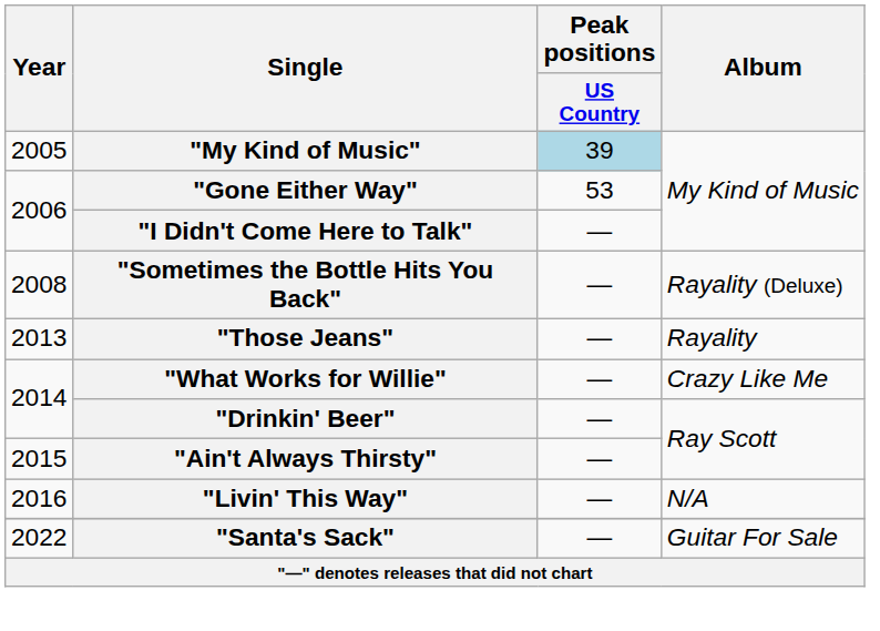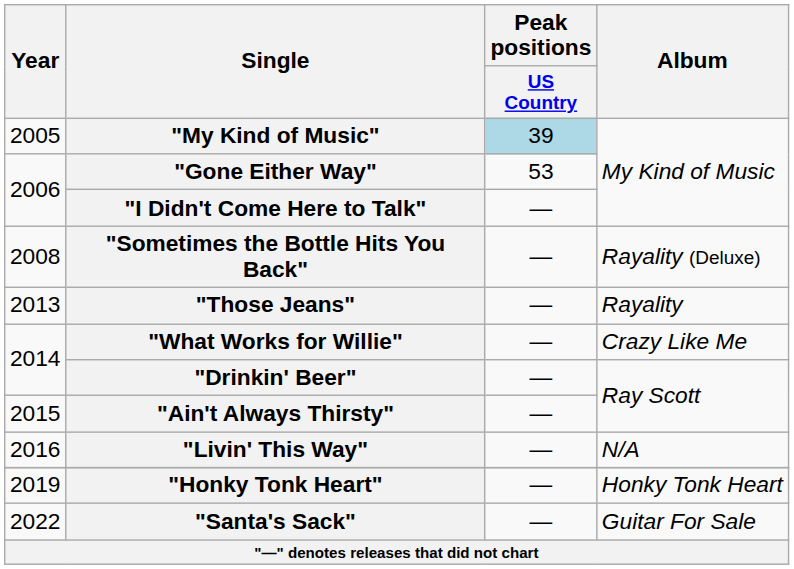+ row: 2019 | "Honky Tonk Heart" | — | Honky Tonk Heart
